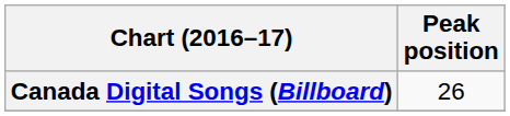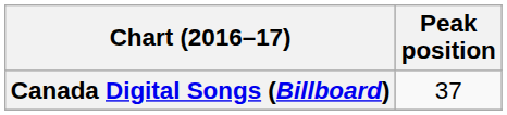Canada Digital Songs (Billboard) | Peak position: 26 -> 37
